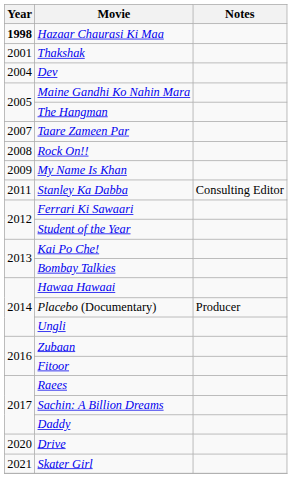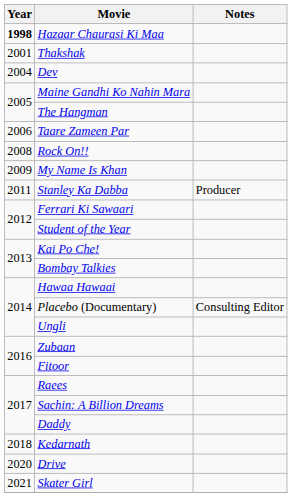Taare Zameen Par | Year: 2007 -> 2006
Stanley Ka Dabba | Notes: Consulting Editor -> Producer
Placebo (Documentary) | Notes: Producer -> Consulting Editor
+ row: 2018 | Kedarnath
